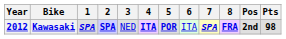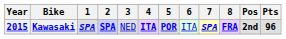Kawasaki | Year: 2012 -> 2015
Kawasaki | Pts: 98 -> 96
